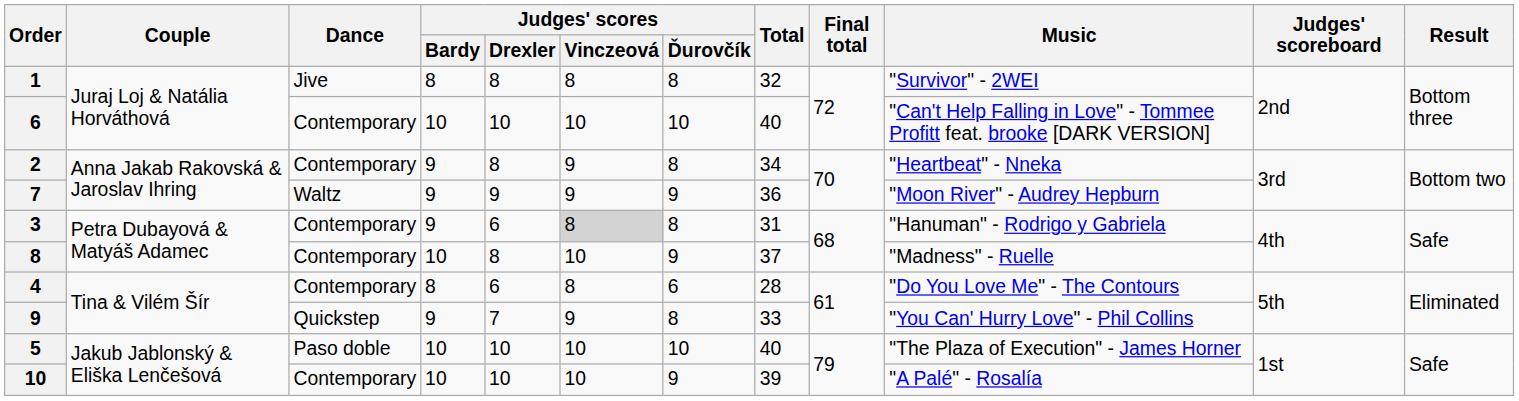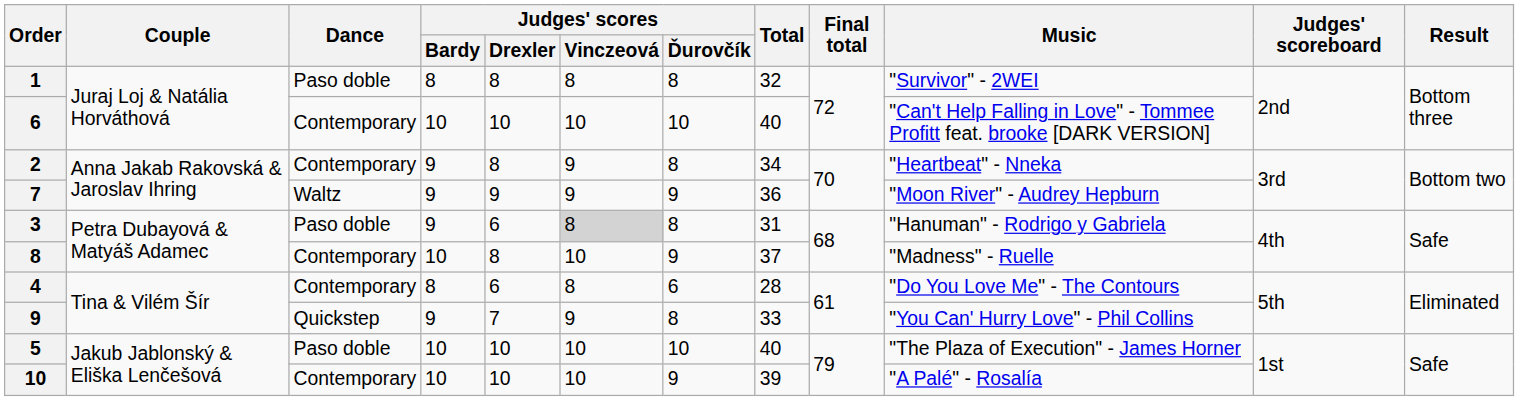1 | Dance: Jive -> Paso doble
3 | Dance: Contemporary -> Paso doble
